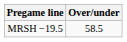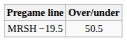MRSH −19.5 | Over/under: 58.5 -> 50.5
